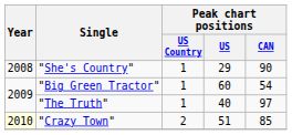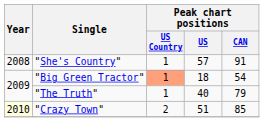"She's Country" | Peak chart positions / US: 29 -> 57
"She's Country" | Peak chart positions / CAN: 90 -> 91
"Big Green Tractor" | Peak chart positions / US Country: no background -> lightsalmon background
"Big Green Tractor" | Peak chart positions / US: 60 -> 18
"The Truth" | Peak chart positions / CAN: 97 -> 79
